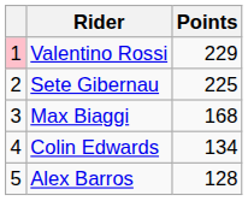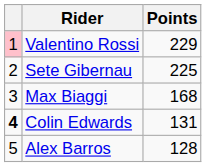Colin Edwards | column 1: normal -> bold
Colin Edwards | Points: 134 -> 131
